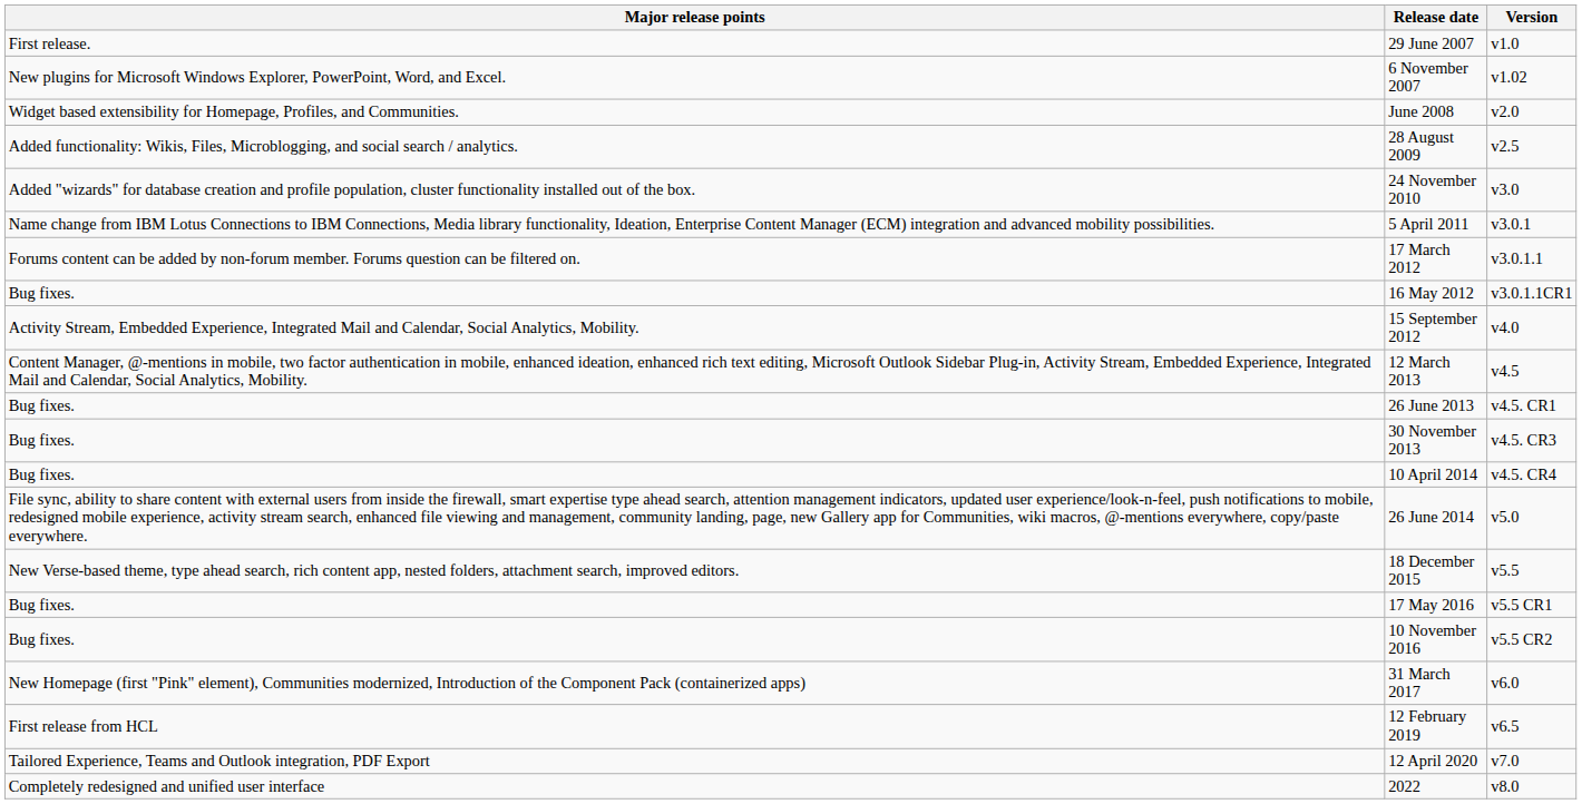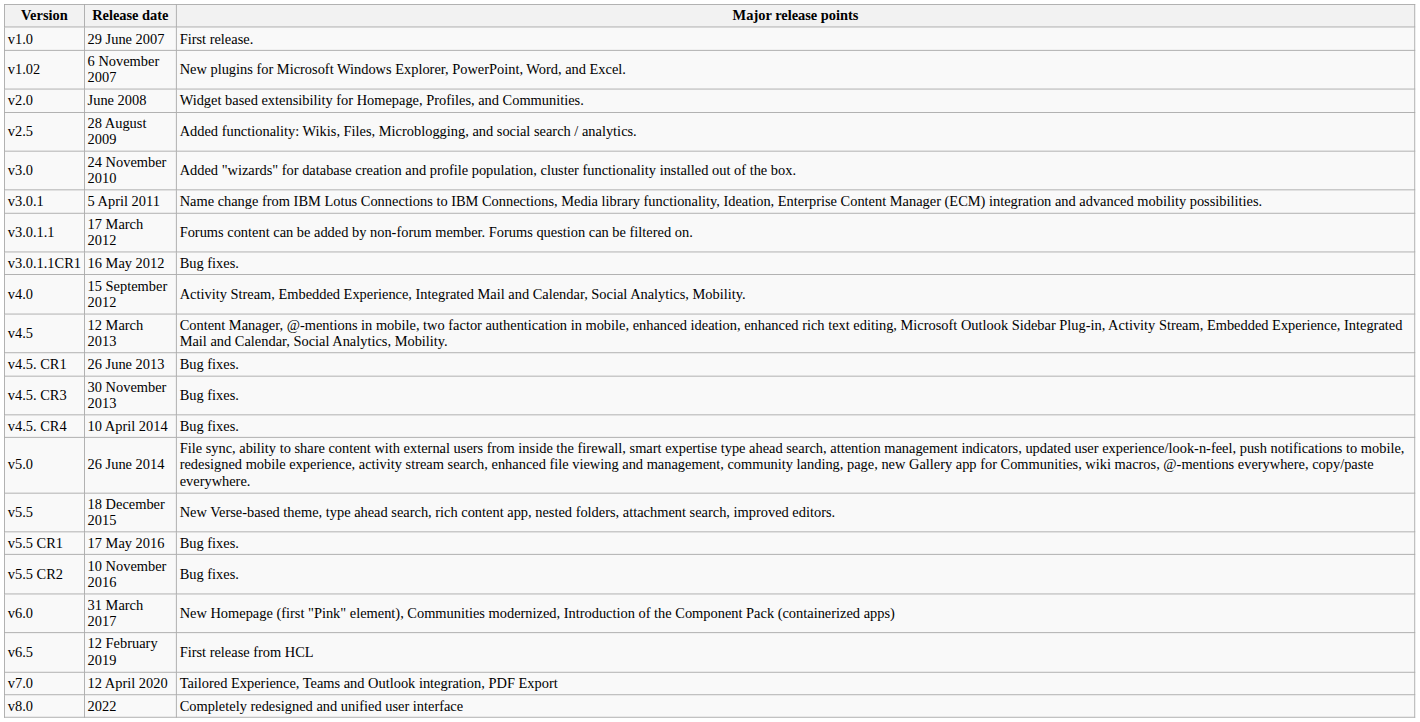columns swapped: Version <-> Major release points
